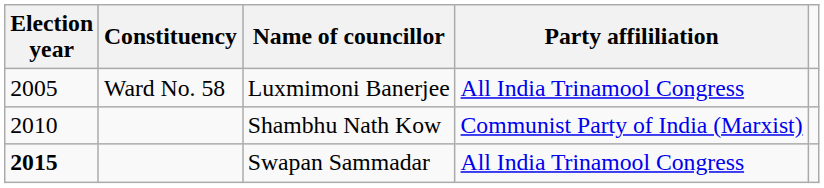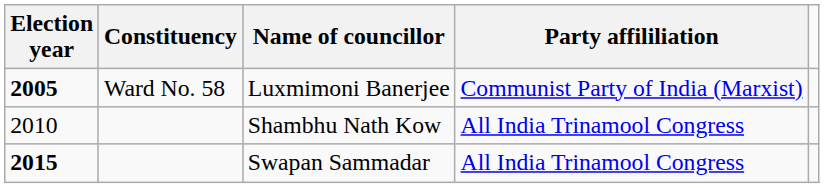Luxmimoni Banerjee | Election year: normal -> bold
Luxmimoni Banerjee | Party affililiation: All India Trinamool Congress -> Communist Party of India (Marxist)
Shambhu Nath Kow | Party affililiation: Communist Party of India (Marxist) -> All India Trinamool Congress
